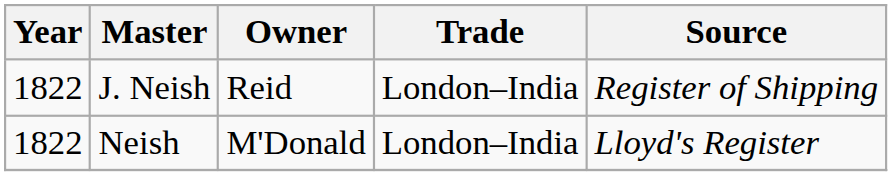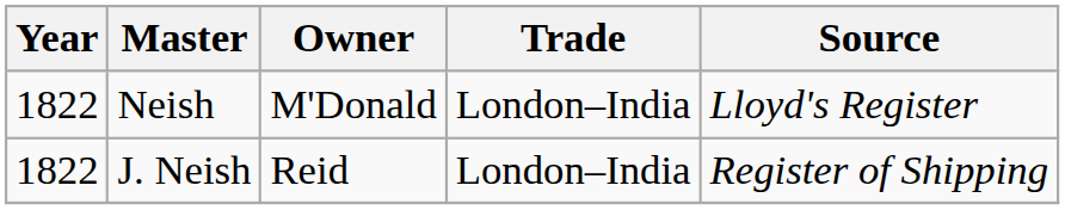rows swapped: Neish <-> J. Neish
